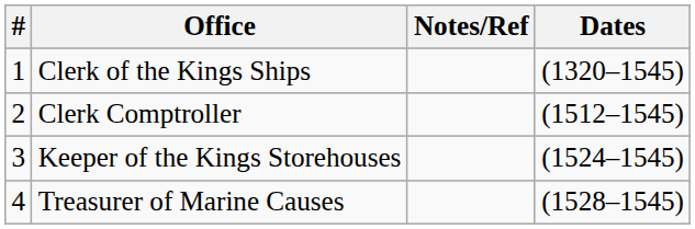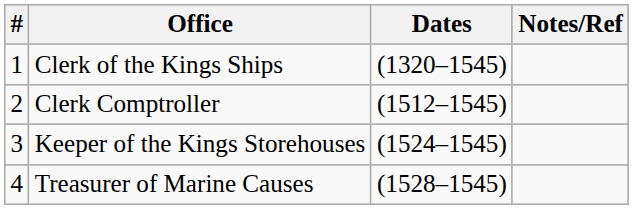columns swapped: Dates <-> Notes/Ref
